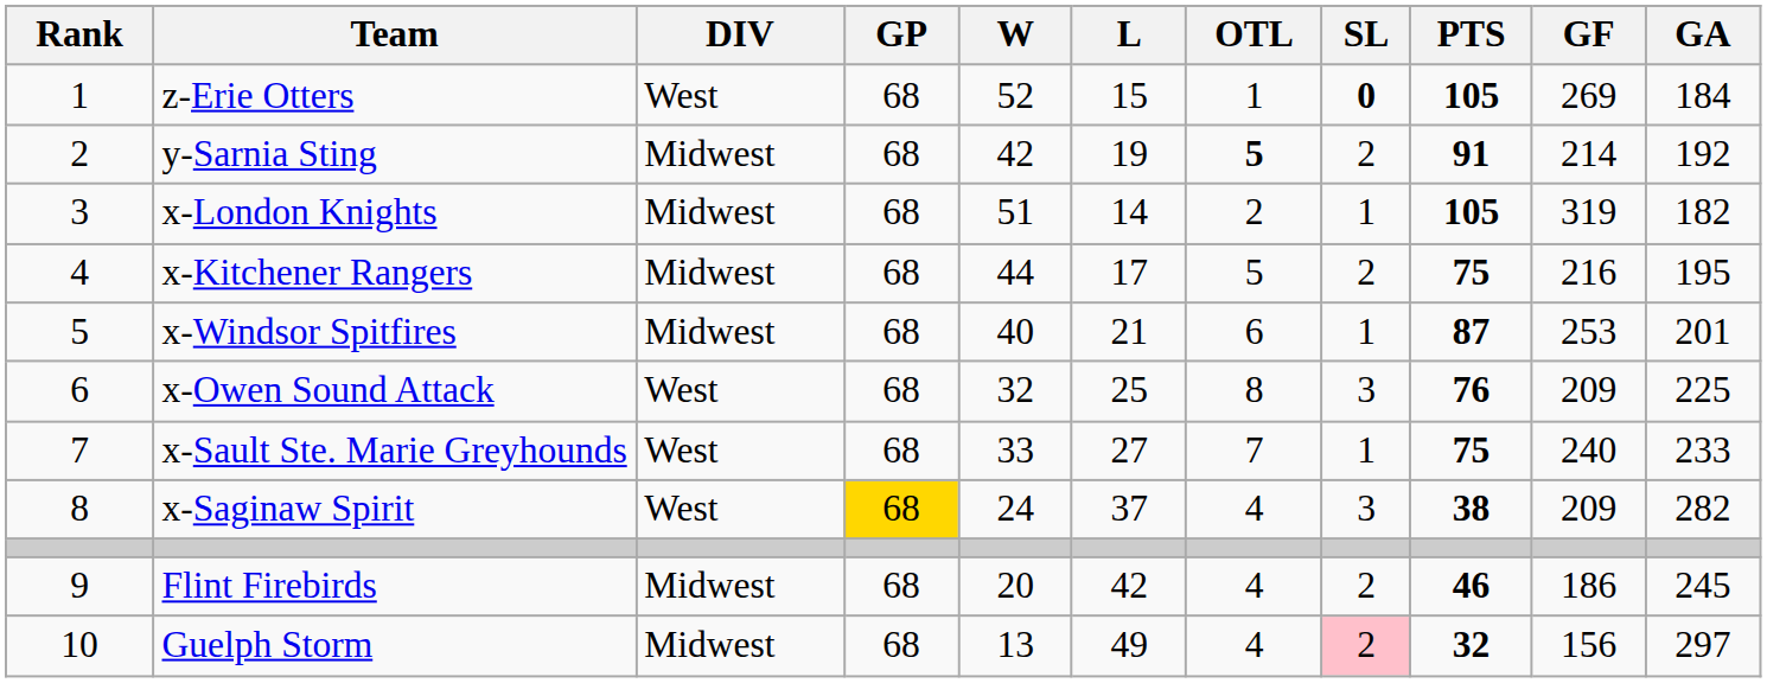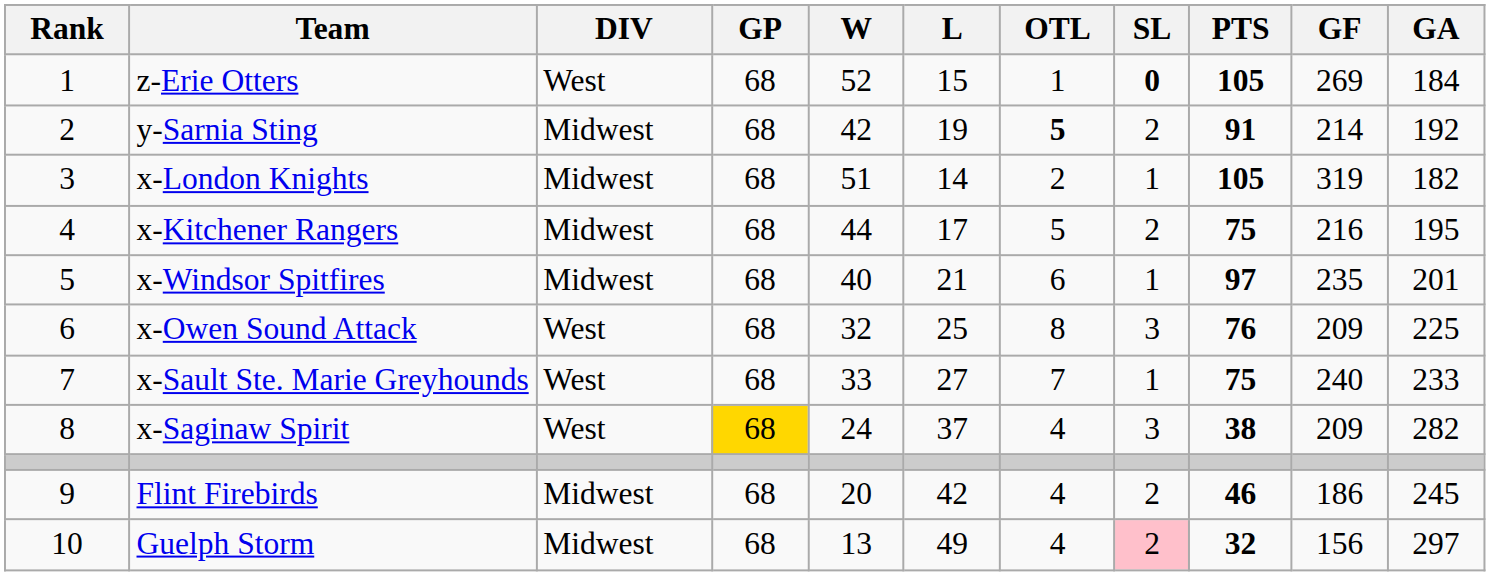x-Windsor Spitfires | PTS: 87 -> 97
x-Windsor Spitfires | GF: 253 -> 235
